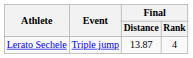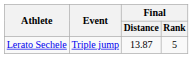Lerato Sechele | Final / Rank: 4 -> 5
